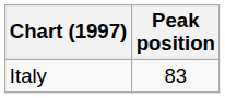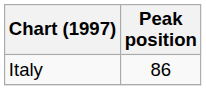Italy | Peak position: 83 -> 86
